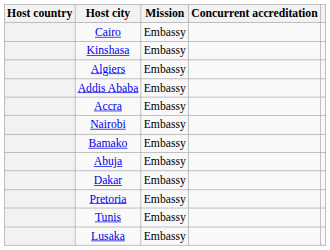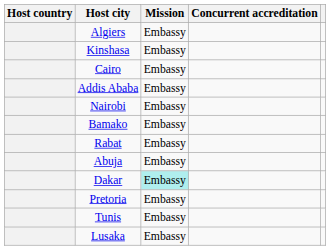rows swapped: Algiers <-> Cairo
- row: Accra | Embassy
+ row: Rabat | Embassy
Dakar | Mission: no background -> paleturquoise background
